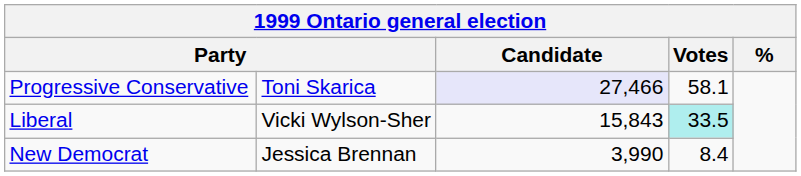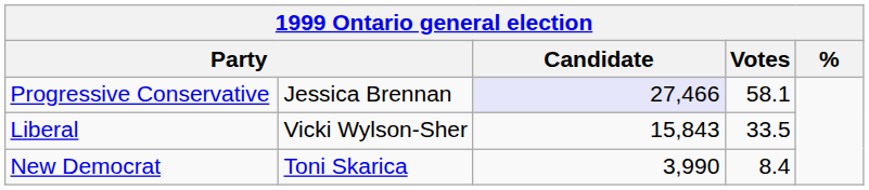Progressive Conservative | column 2: Toni Skarica -> Jessica Brennan
Liberal | Votes: paleturquoise background -> no background
New Democrat | column 2: Jessica Brennan -> Toni Skarica
